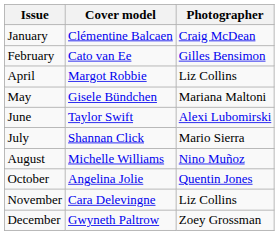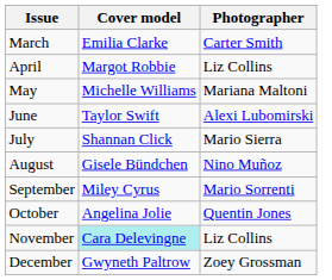- row: January | Clémentine Balcaen | Craig McDean
- row: February | Cato van Ee | Gilles Bensimon
+ row: March | Emilia Clarke | Carter Smith
May | Cover model: Gisele Bündchen -> Michelle Williams
August | Cover model: Michelle Williams -> Gisele Bündchen
+ row: September | Miley Cyrus | Mario Sorrenti
November | Cover model: no background -> paleturquoise background
